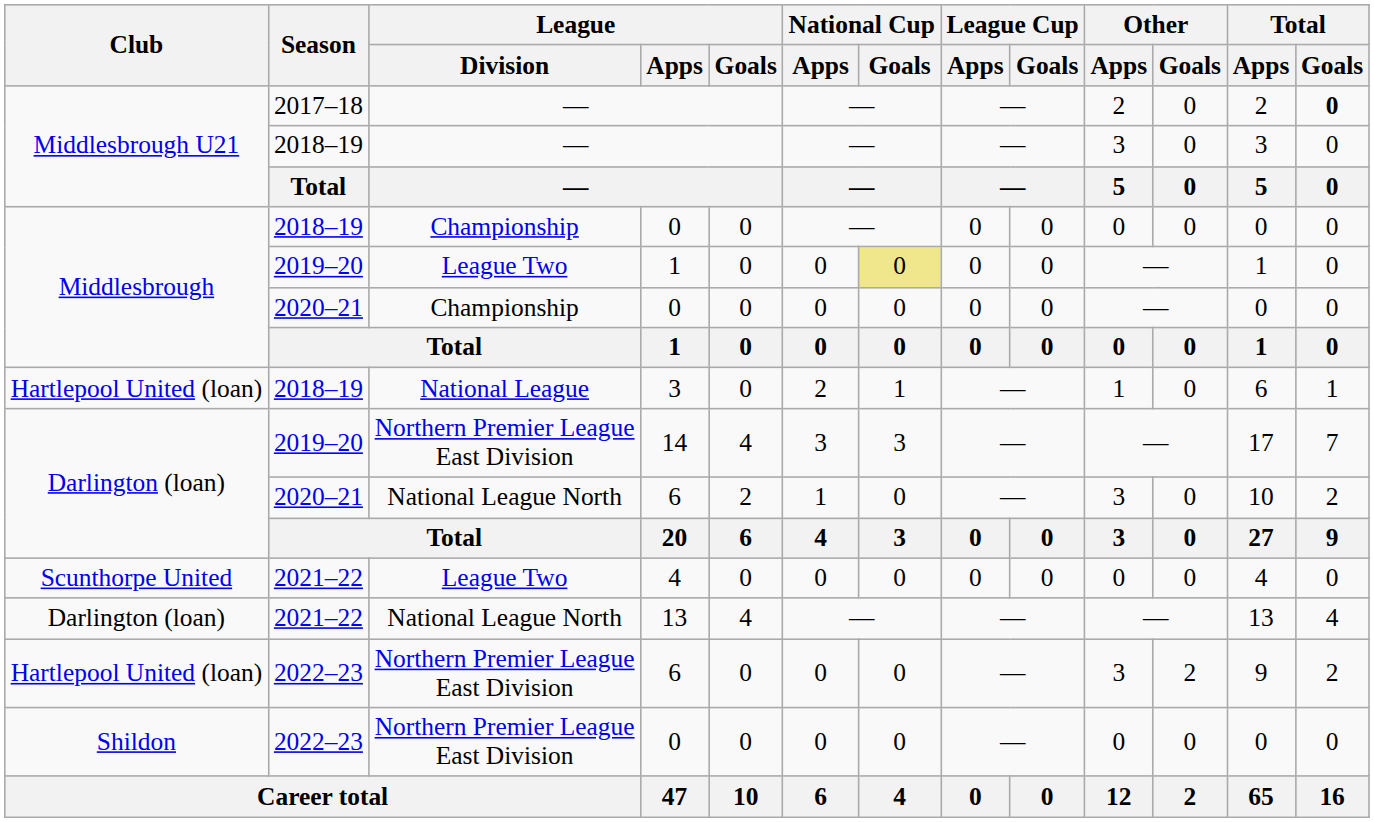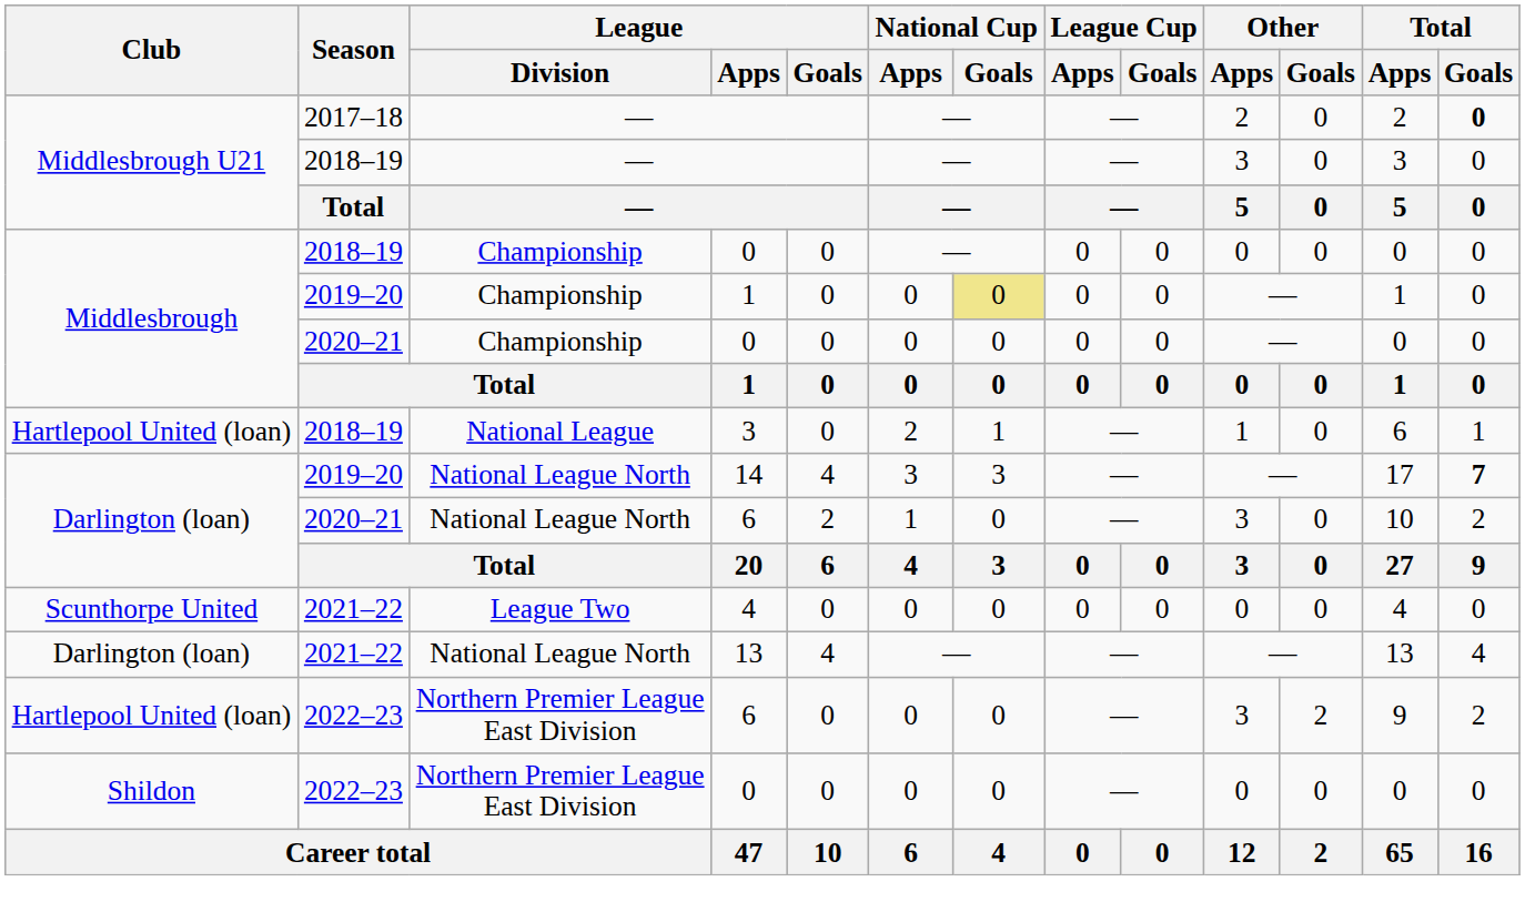2019–20 / 1 | League / Division: League Two -> Championship
14 | League / Division: Northern Premier League East Division -> National League North
14 | Total / Goals: normal -> bold
